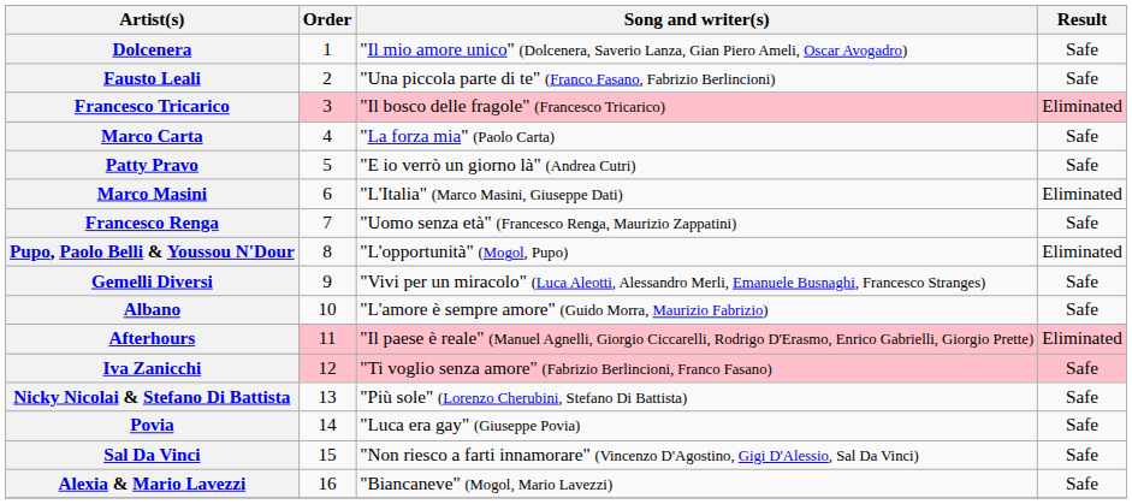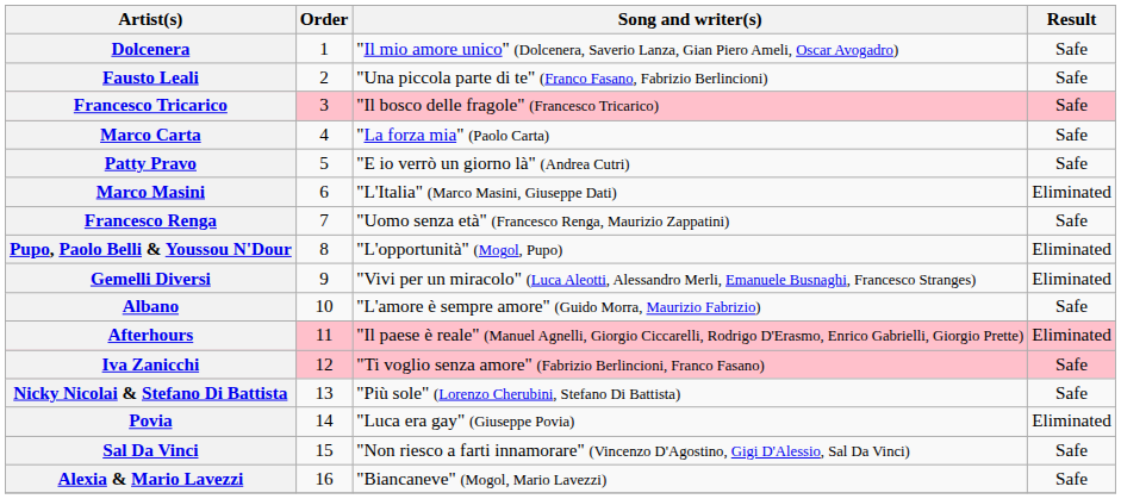Francesco Tricarico | Result: Eliminated -> Safe
Gemelli Diversi | Result: Safe -> Eliminated
Povia | Result: Safe -> Eliminated
